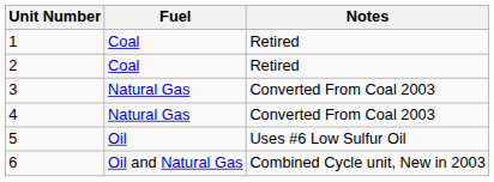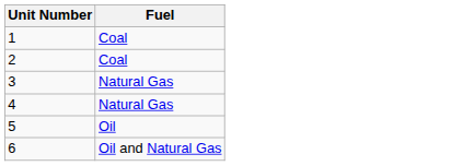- column: Notes | Retired | Retired | Converted From Coal 2003 | Converted From Coal 2003 | Uses #6 Low Sulfur Oil | Combined Cycle unit, New in 2003
